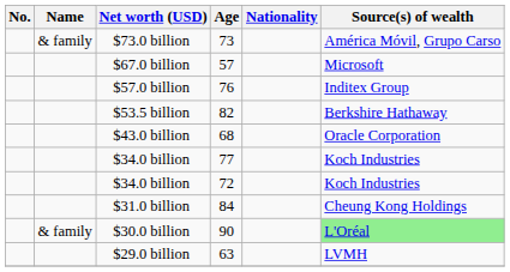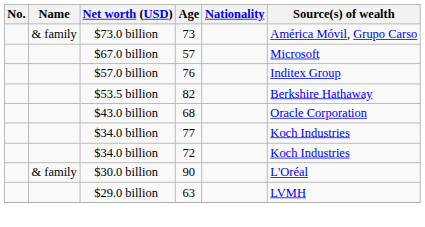- row: $31.0 billion | 84 | Cheung Kong Holdings
$30.0 billion | Source(s) of wealth: lightgreen background -> no background
